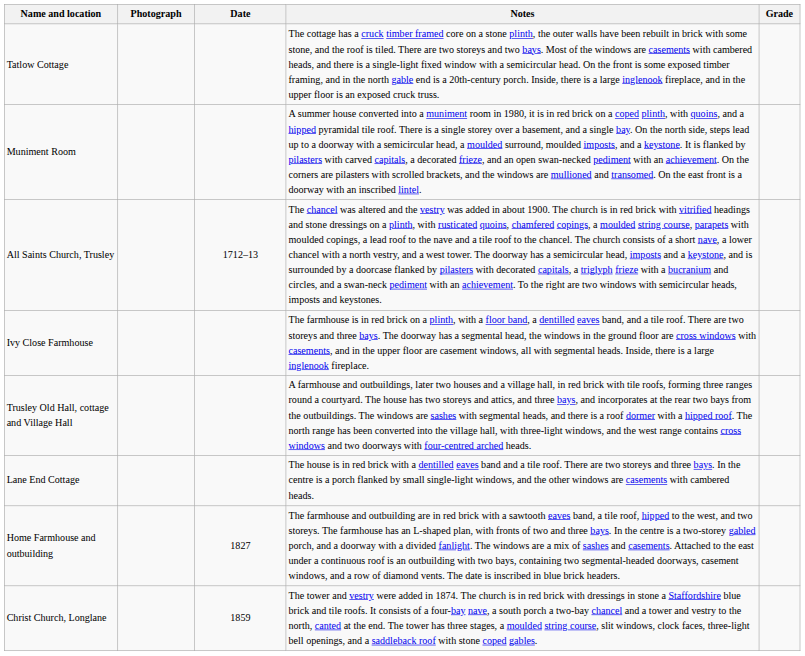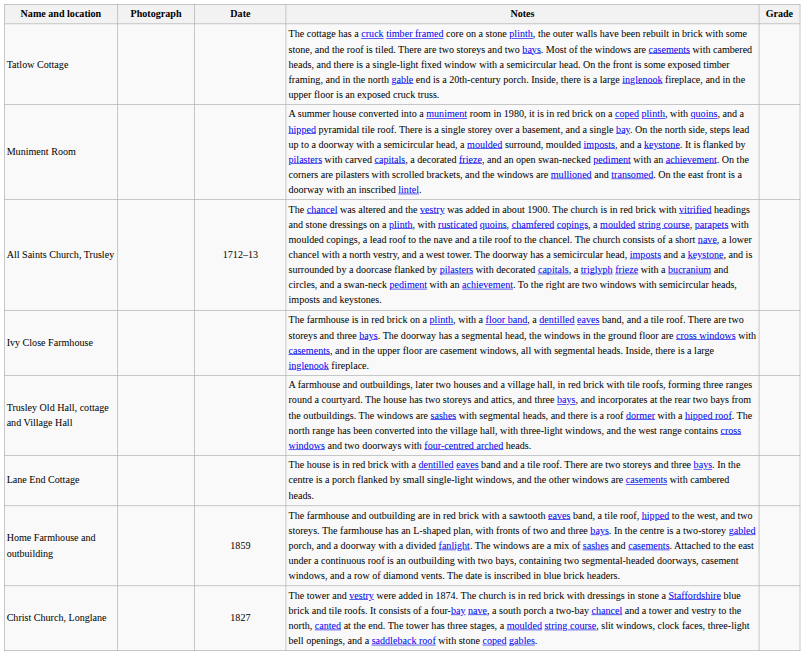Home Farmhouse and outbuilding | Date: 1827 -> 1859
Christ Church, Longlane | Date: 1859 -> 1827
